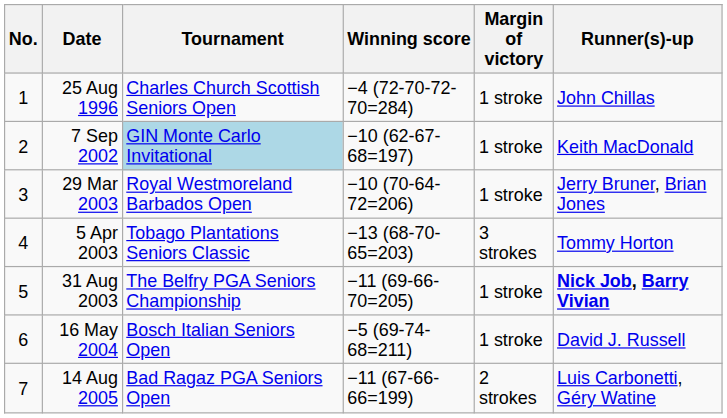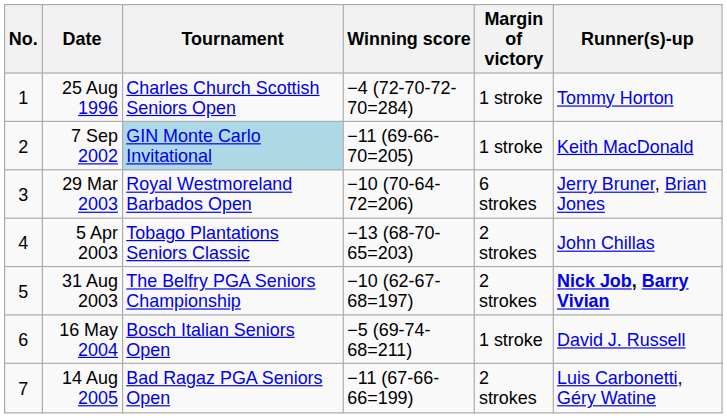25 Aug 1996 | Runner(s)-up: John Chillas -> Tommy Horton
7 Sep 2002 | Winning score: −10 (62-67-68=197) -> −11 (69-66-70=205)
29 Mar 2003 | Margin of victory: 1 stroke -> 6 strokes
5 Apr 2003 | Margin of victory: 3 strokes -> 2 strokes
5 Apr 2003 | Runner(s)-up: Tommy Horton -> John Chillas
31 Aug 2003 | Winning score: −11 (69-66-70=205) -> −10 (62-67-68=197)
31 Aug 2003 | Margin of victory: 1 stroke -> 2 strokes
